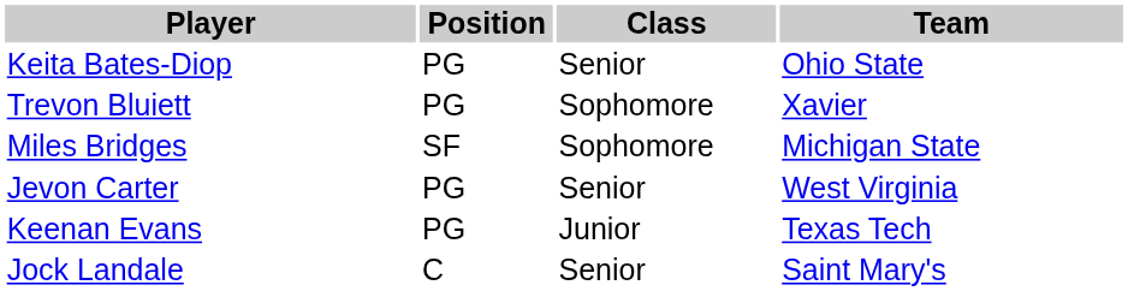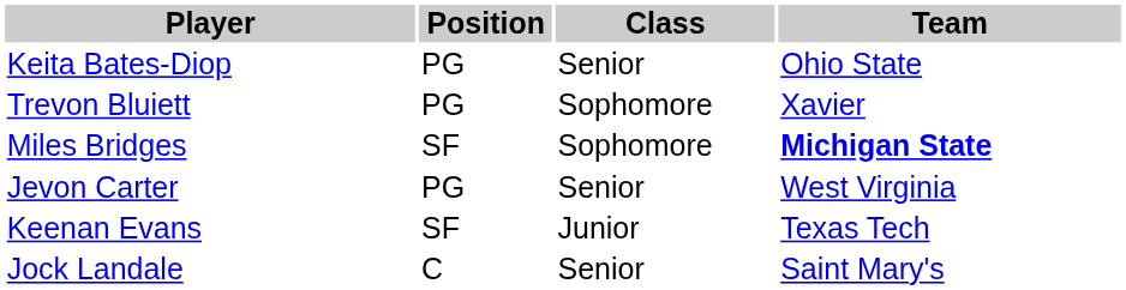Miles Bridges | Team: normal -> bold
Keenan Evans | Position: PG -> SF
